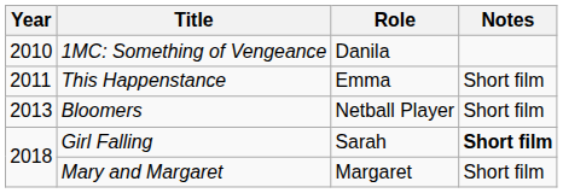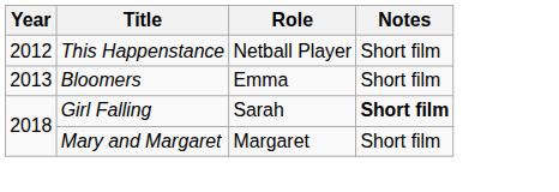- row: 2010 | 1MC: Something of Vengeance | Danila
This Happenstance | Year: 2011 -> 2012
This Happenstance | Role: Emma -> Netball Player
Bloomers | Role: Netball Player -> Emma
